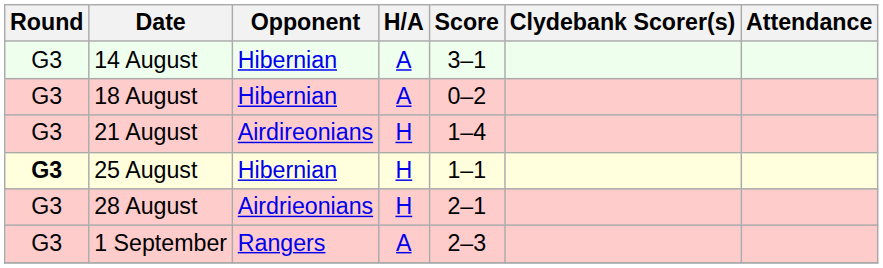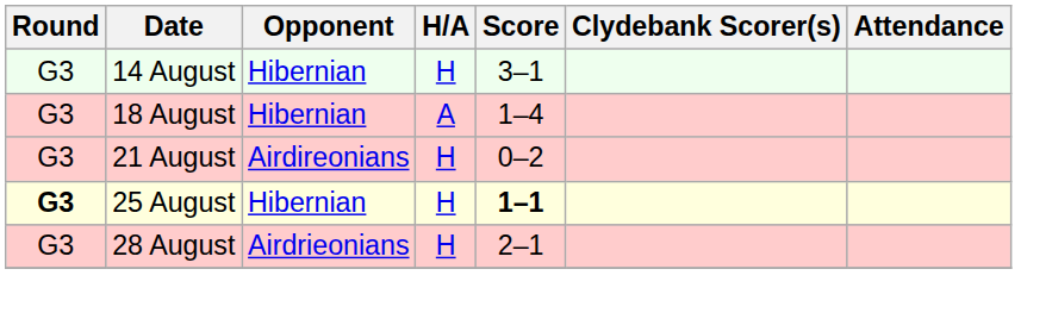14 August | H/A: A -> H
18 August | Score: 0–2 -> 1–4
21 August | Score: 1–4 -> 0–2
25 August | Score: normal -> bold
- row: G3 | 1 September | Rangers | A | 2–3
